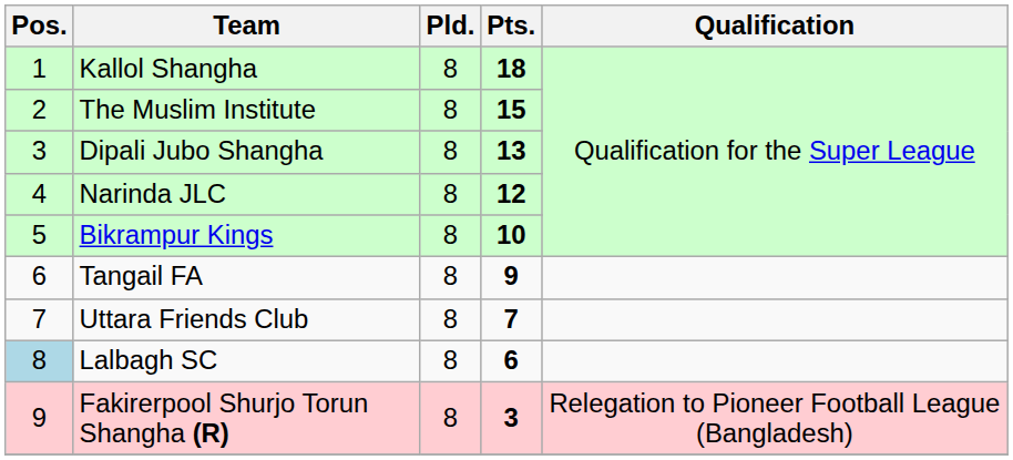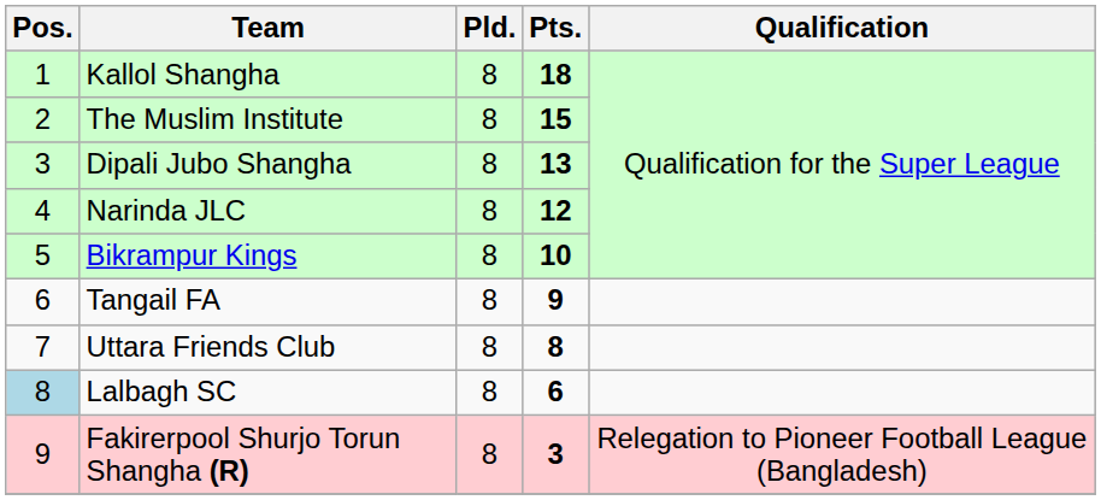Uttara Friends Club | Pts.: 7 -> 8
